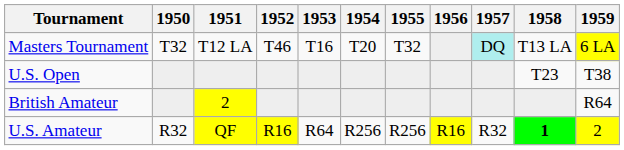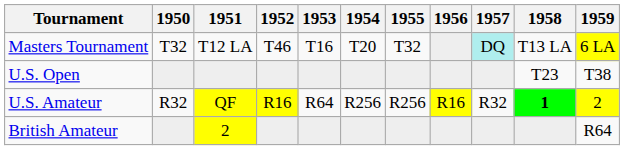rows swapped: U.S. Amateur <-> British Amateur
